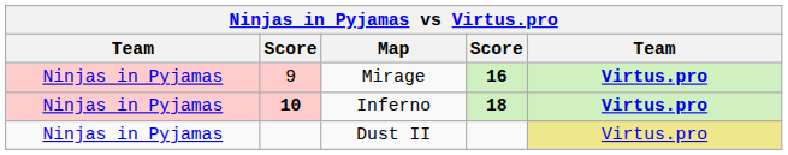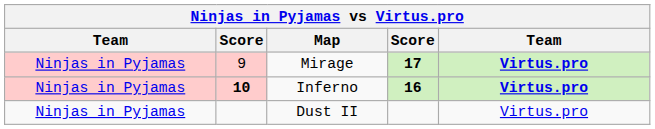Mirage | column 4: 16 -> 17
Inferno | column 4: 18 -> 16
Dust II | column 5: khaki background -> no background
